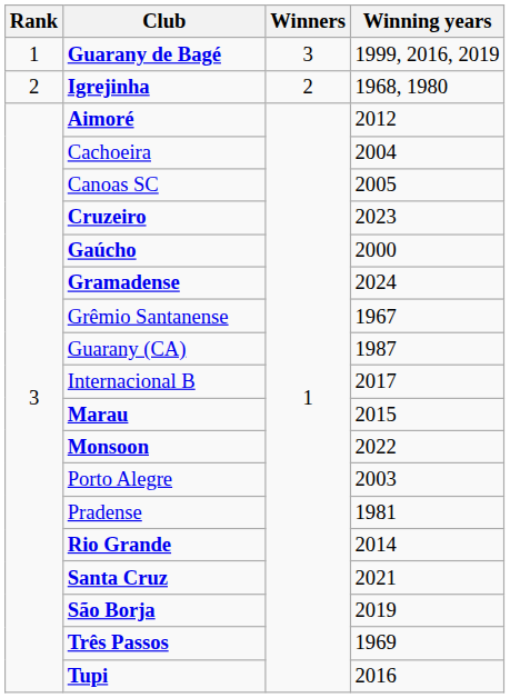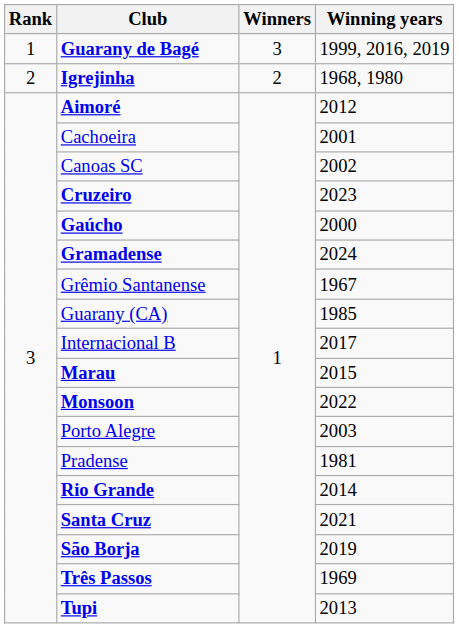Cachoeira | Winning years: 2004 -> 2001
Canoas SC | Winning years: 2005 -> 2002
Guarany (CA) | Winning years: 1987 -> 1985
Tupi | Winning years: 2016 -> 2013
